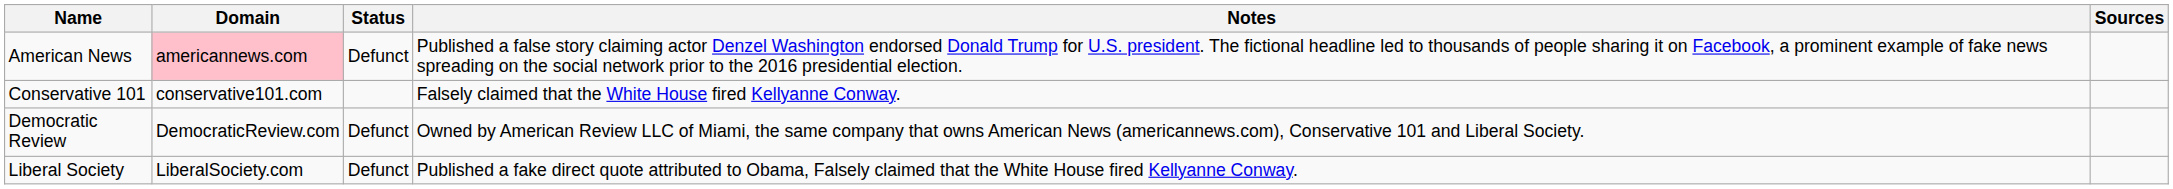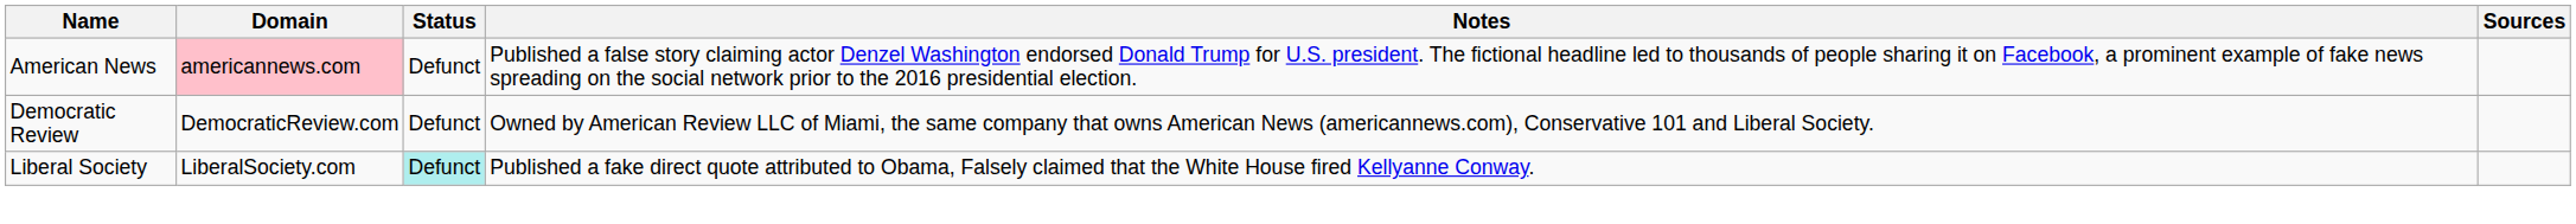- row: Conservative 101 | conservative101.com | Falsely claimed that the White House fired Kellyanne Conway.
Liberal Society | Status: no background -> paleturquoise background
